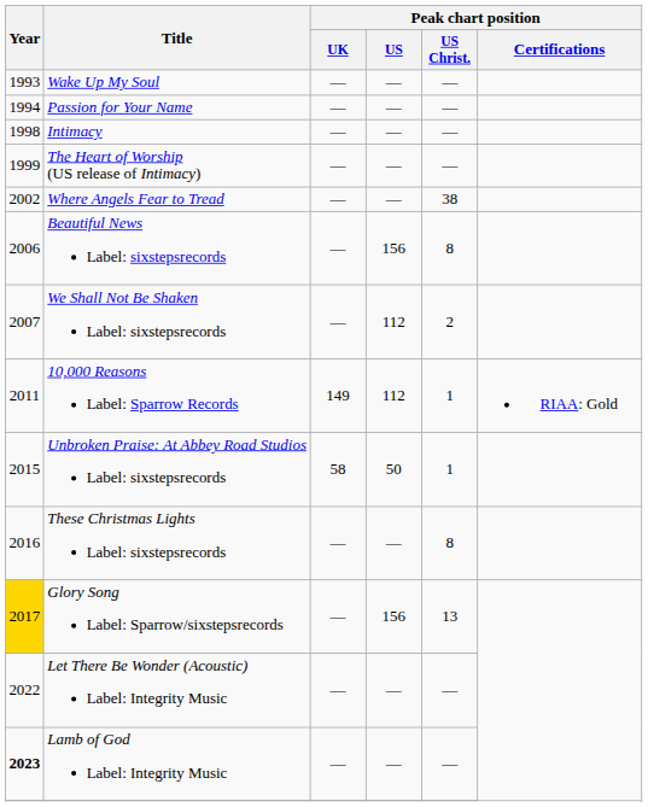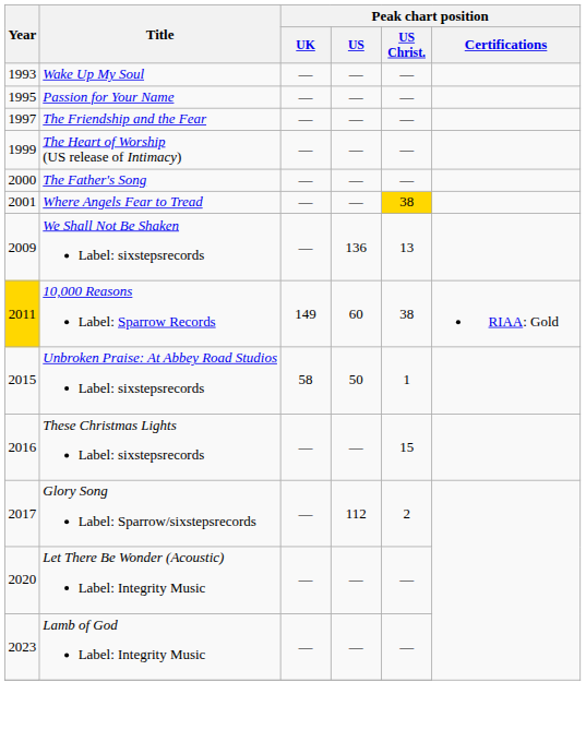Passion for Your Name | Year: 1994 -> 1995
+ row: 1997 | The Friendship and the Fear | — | — | —
- row: 1998 | Intimacy | — | — | —
+ row: 2000 | The Father's Song | — | — | —
Where Angels Fear to Tread | Year: 2002 -> 2001
Where Angels Fear to Tread | Peak chart position / US Christ.: no background -> gold background
- row: 2006 | Beautiful News Label: sixstepsrecords | — | 156 | 8
We Shall Not Be Shaken Label: sixstepsrecords | Year: 2007 -> 2009
We Shall Not Be Shaken Label: sixstepsrecords | Peak chart position / US: 112 -> 136
We Shall Not Be Shaken Label: sixstepsrecords | Peak chart position / US Christ.: 2 -> 13
10,000 Reasons Label: Sparrow Records | Year: no background -> gold background
10,000 Reasons Label: Sparrow Records | Peak chart position / US: 112 -> 60
10,000 Reasons Label: Sparrow Records | Peak chart position / US Christ.: 1 -> 38
These Christmas Lights Label: sixstepsrecords | Peak chart position / US Christ.: 8 -> 15
Glory Song Label: Sparrow/sixstepsrecords | Year: gold background -> no background
Glory Song Label: Sparrow/sixstepsrecords | Peak chart position / US: 156 -> 112
Glory Song Label: Sparrow/sixstepsrecords | Peak chart position / US Christ.: 13 -> 2
Let There Be Wonder (Acoustic) Label: Integrity Music | Year: 2022 -> 2020
Lamb of God Label: Integrity Music | Year: bold -> normal
